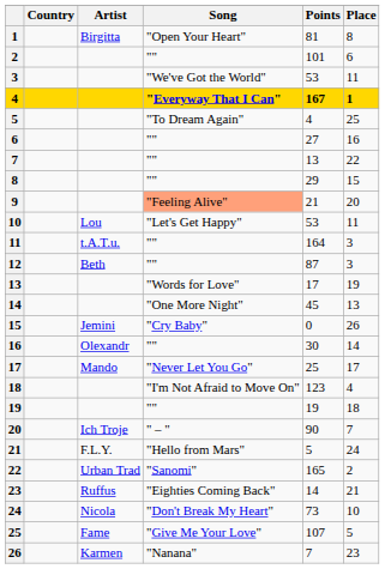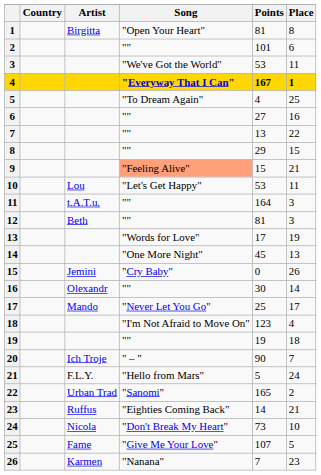9 | Points: 21 -> 15
9 | Place: 20 -> 21
12 | Points: 87 -> 81
